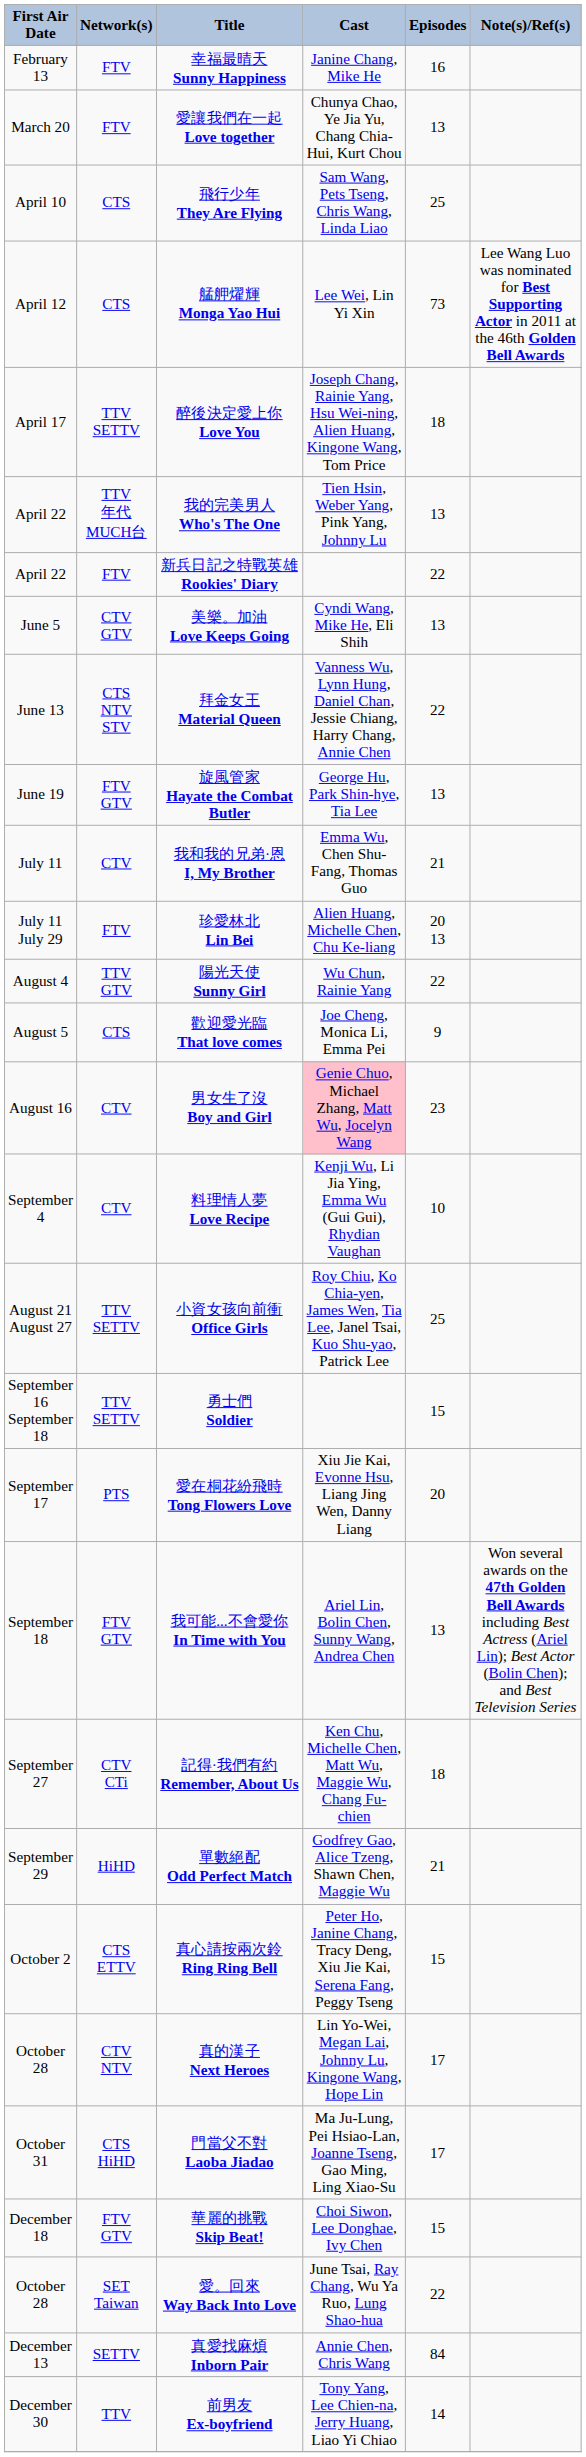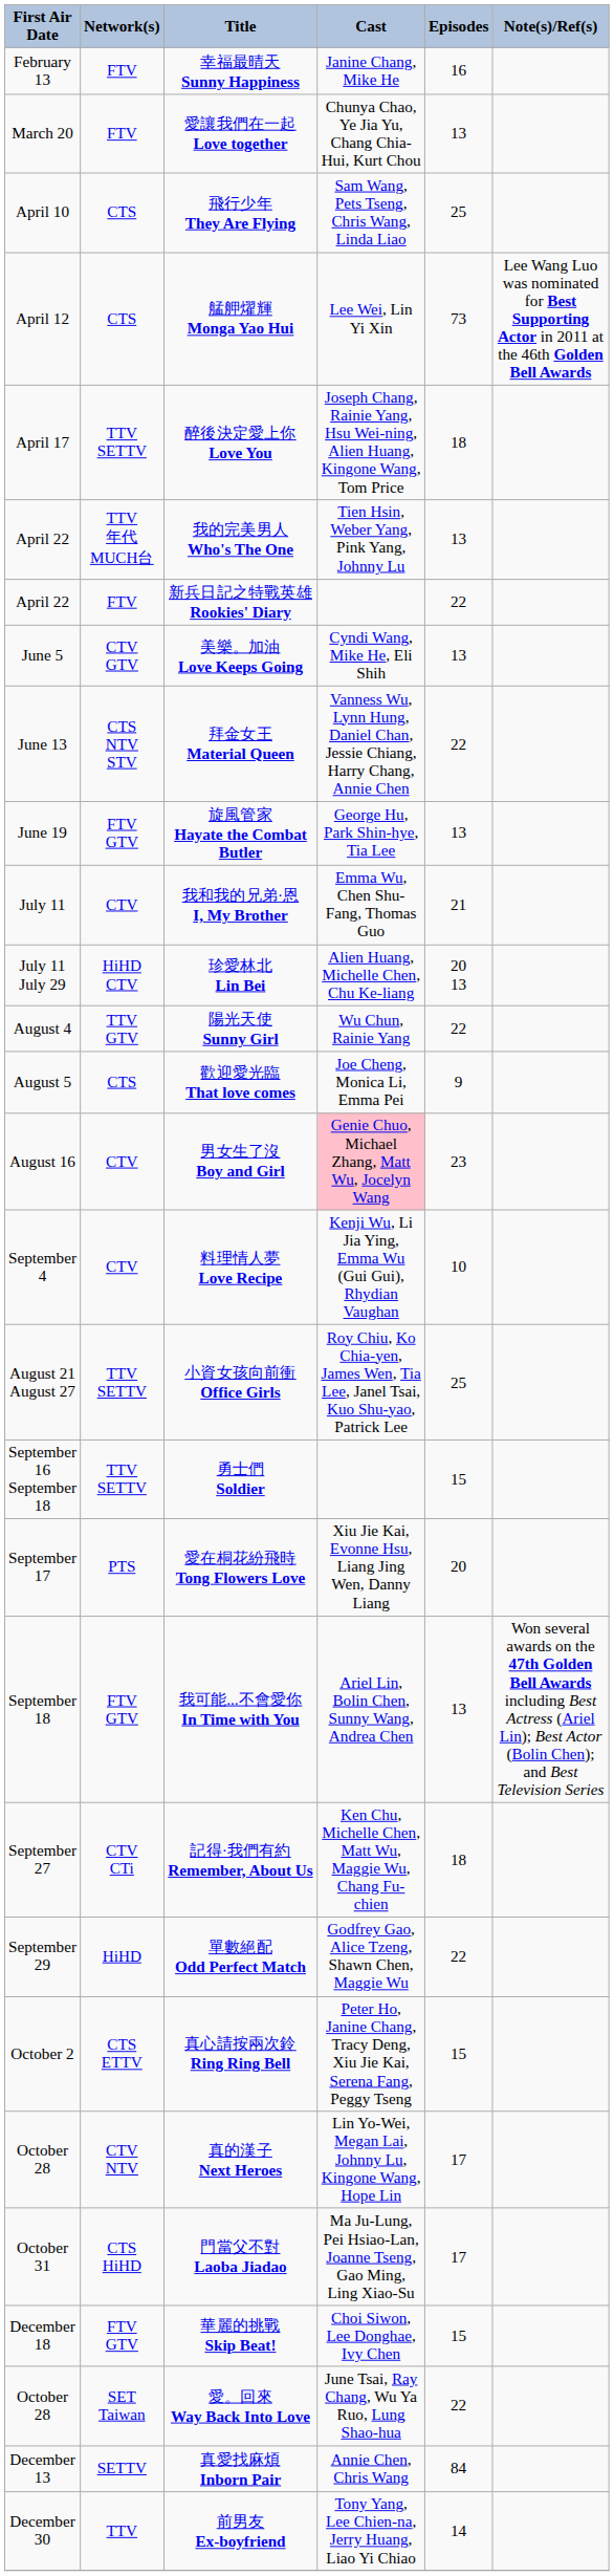珍愛林北 Lin Bei | Network(s): FTV -> HiHD CTV
單數絕配 Odd Perfect Match | Episodes: 21 -> 22
